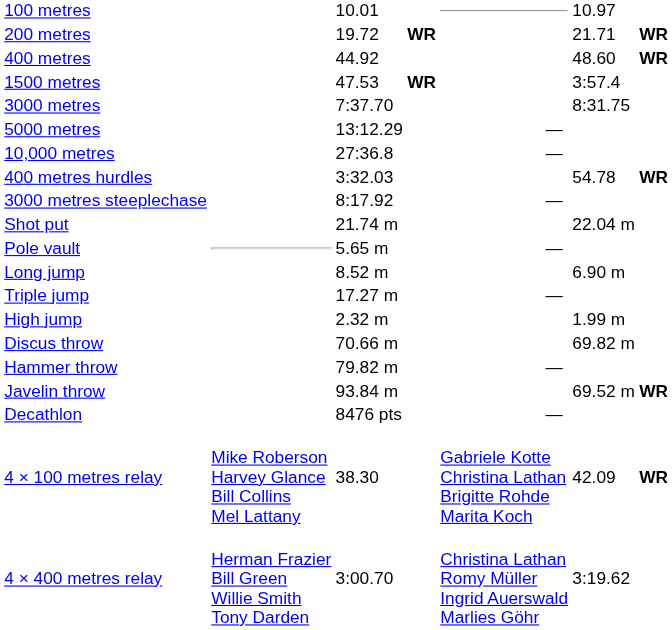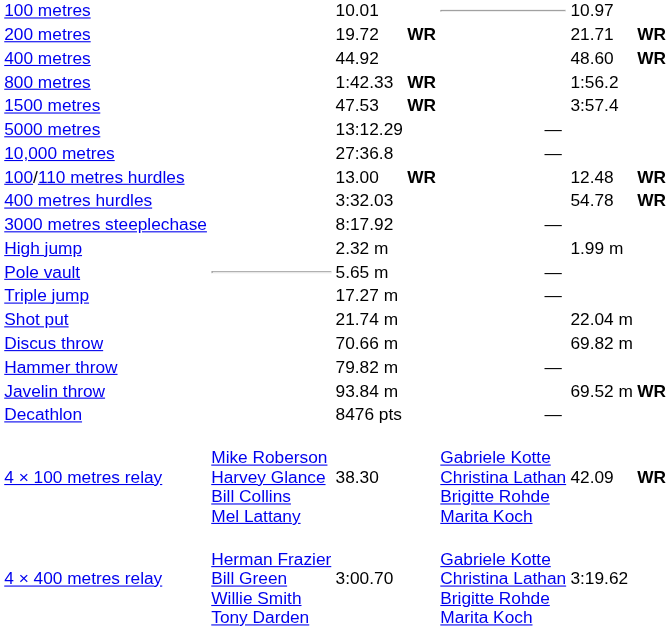+ row: 800 metres | 1:42.33 | WR | 1:56.2
- row: 3000 metres | 7:37.70 | 8:31.75
+ row: 100/110 metres hurdles | 13.00 | WR | 12.48 | WR
rows swapped: High jump <-> Shot put
- row: Long jump | 8.52 m | 6.90 m
4 × 400 metres relay | column 5: Christina Lathan Romy Müller Ingrid Auerswald Marlies Göhr -> Gabriele Kotte Christina Lathan Brigitte Rohde Marita Koch
